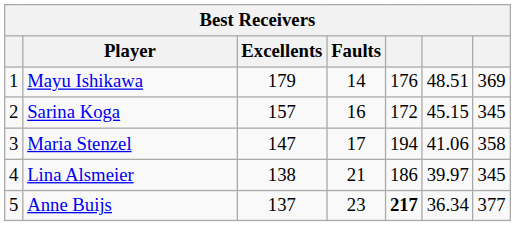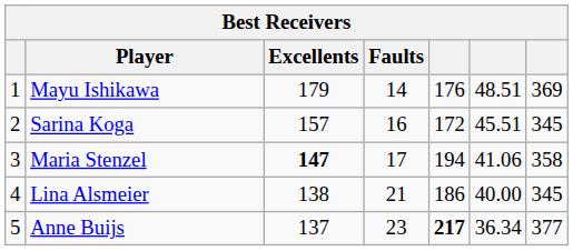Sarina Koga | column 6: 45.15 -> 45.51
Maria Stenzel | Excellents: normal -> bold
Lina Alsmeier | column 6: 39.97 -> 40.00
